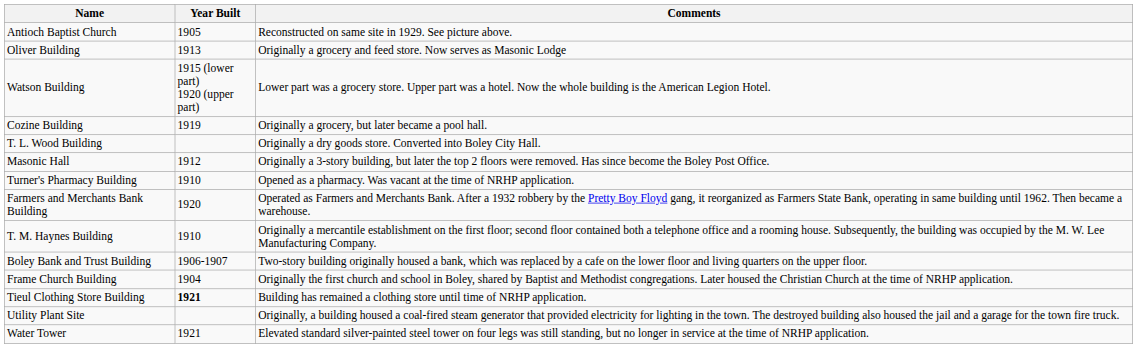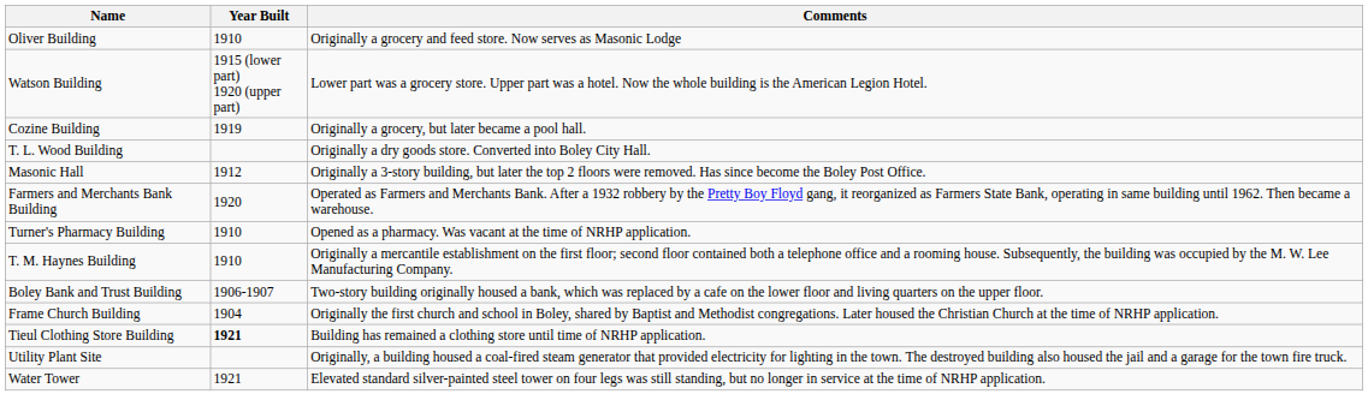- row: Antioch Baptist Church | 1905 | Reconstructed on same site in 1929. See picture above.
Oliver Building | Year Built: 1913 -> 1910
rows swapped: Farmers and Merchants Bank Building <-> Turner's Pharmacy Building
